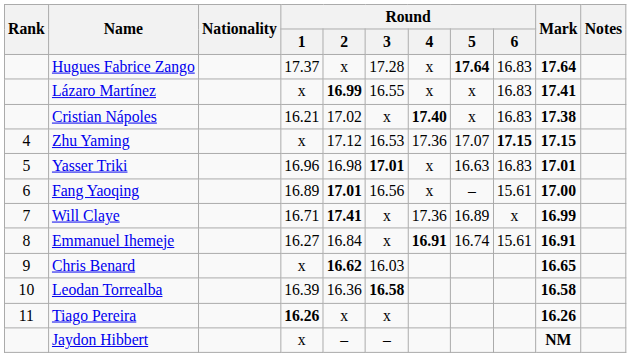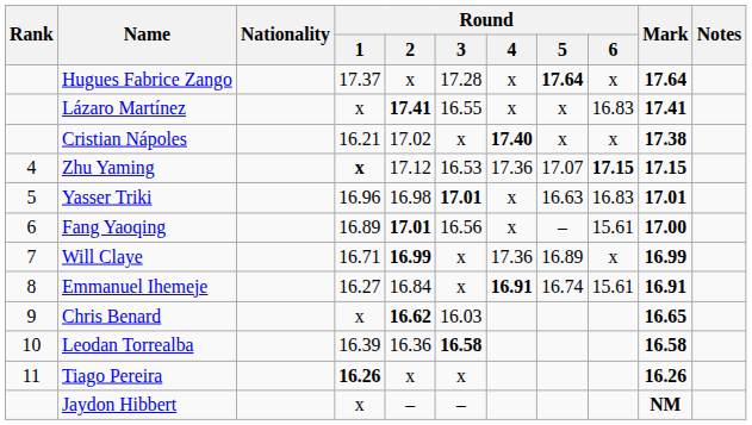Hugues Fabrice Zango | Round / 6: 16.83 -> x
Lázaro Martínez | Round / 2: 16.99 -> 17.41
Cristian Nápoles | Round / 6: 16.83 -> x
Zhu Yaming | Round / 1: normal -> bold
Will Claye | Round / 2: 17.41 -> 16.99
